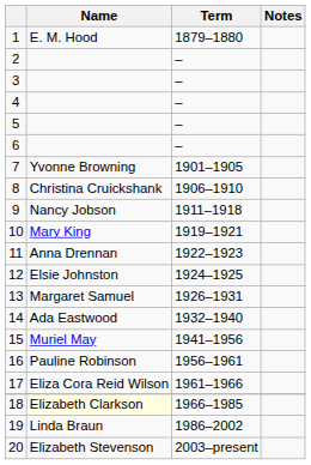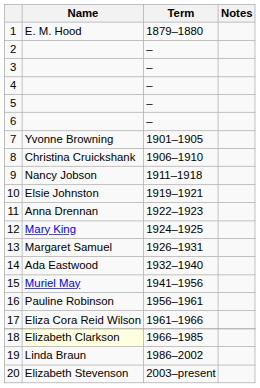10 | Name: Mary King -> Elsie Johnston
12 | Name: Elsie Johnston -> Mary King
